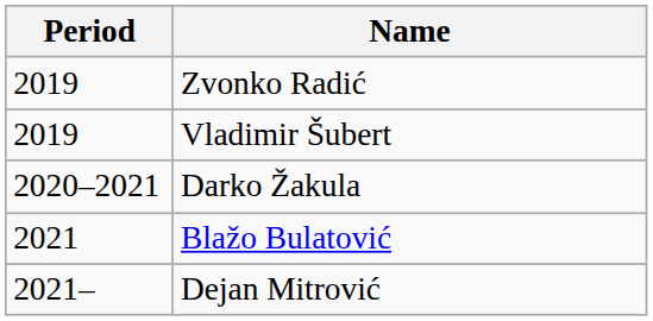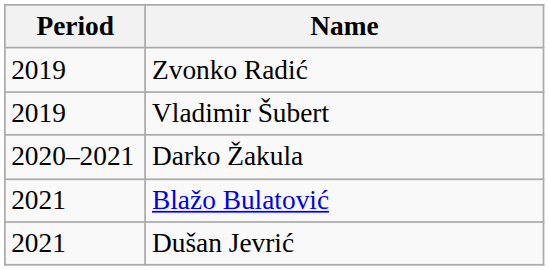+ row: 2021 | Dušan Jevrić
- row: 2021– | Dejan Mitrović
